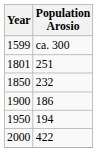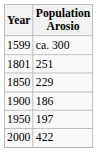1850 | Population Arosio: 232 -> 229
1950 | Population Arosio: 194 -> 197
